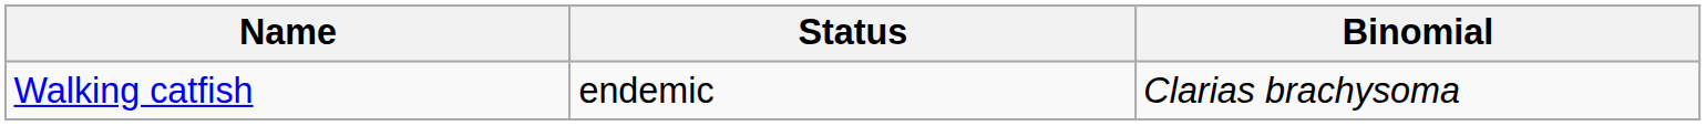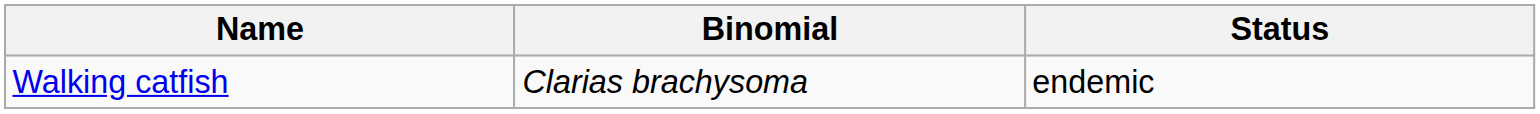columns swapped: Binomial <-> Status
